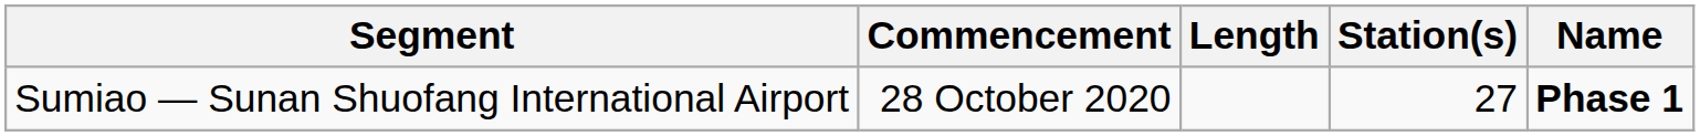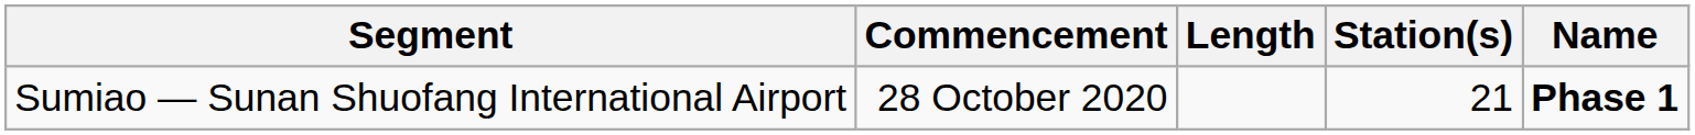Sumiao — Sunan Shuofang International Airport | Station(s): 27 -> 21
